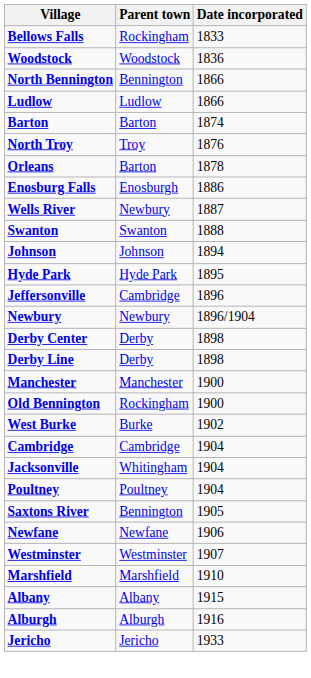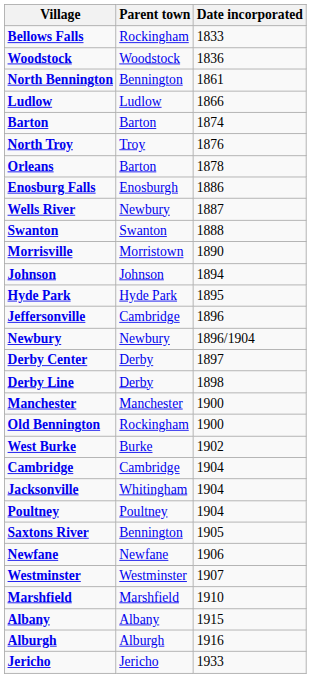North Bennington | Date incorporated: 1866 -> 1861
+ row: Morrisville | Morristown | 1890
Derby Center | Date incorporated: 1898 -> 1897
